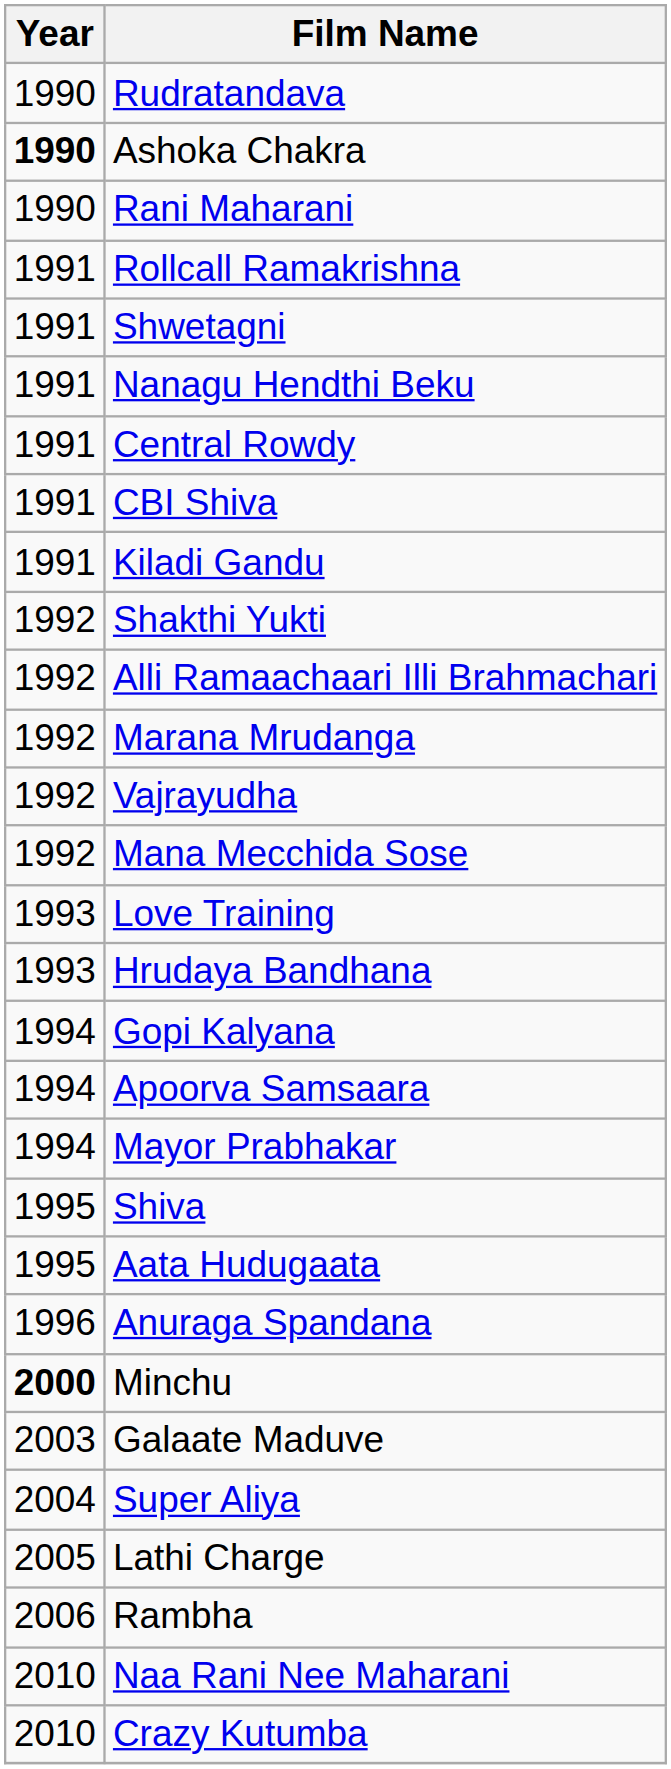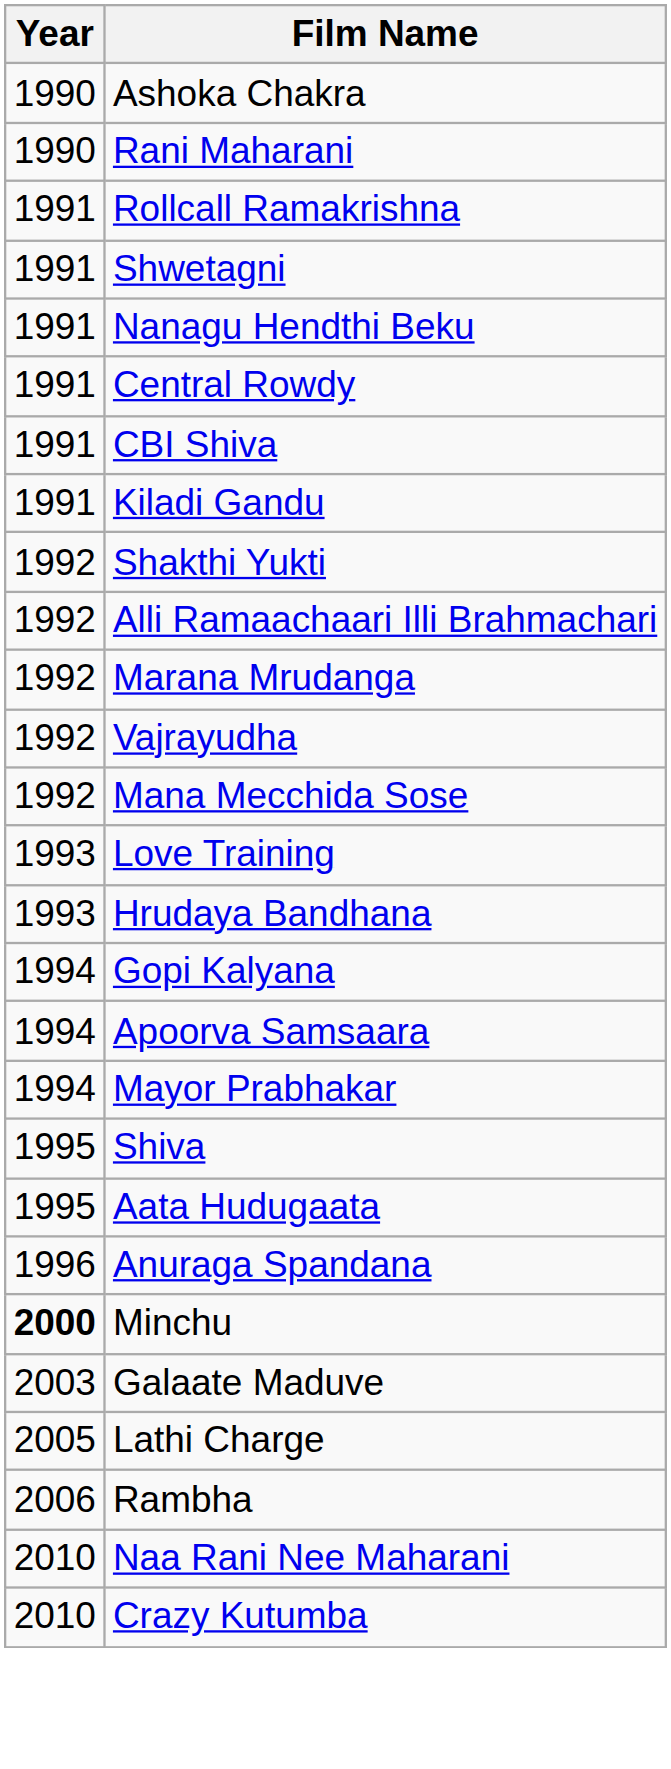- row: 1990 | Rudratandava
Ashoka Chakra | Year: bold -> normal
- row: 2004 | Super Aliya
